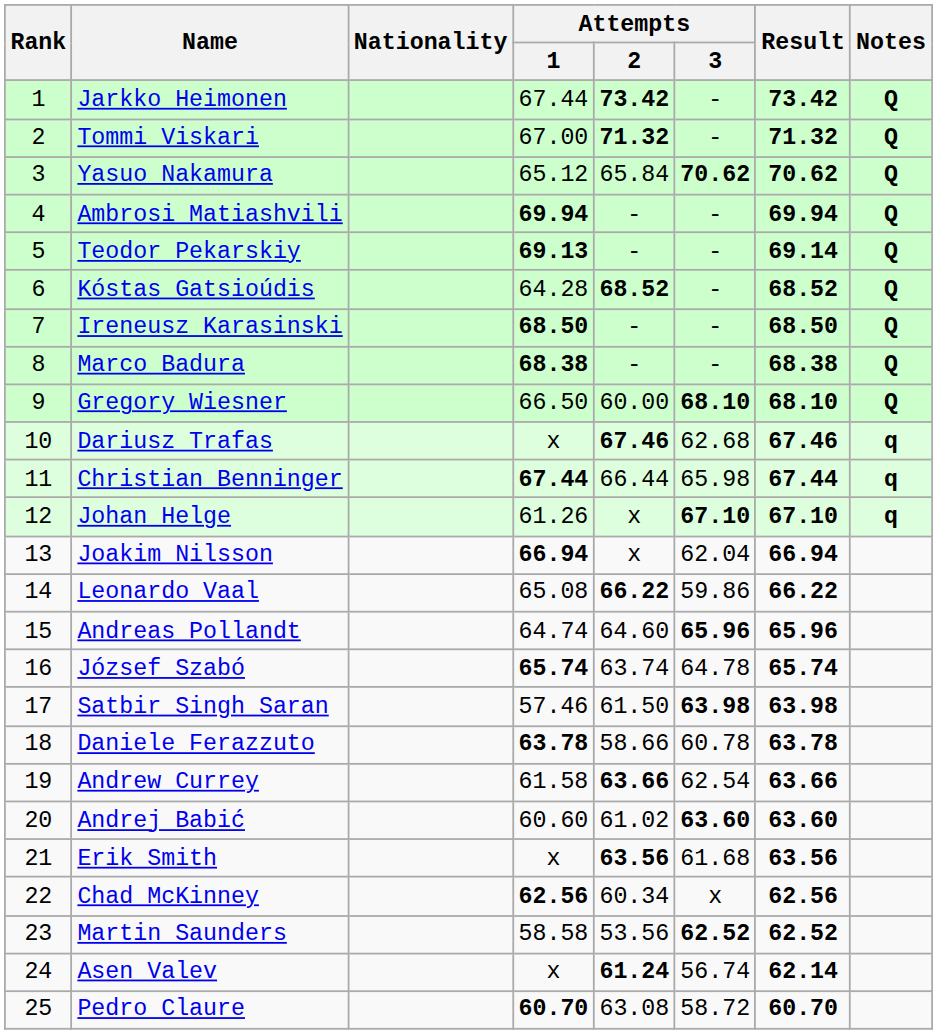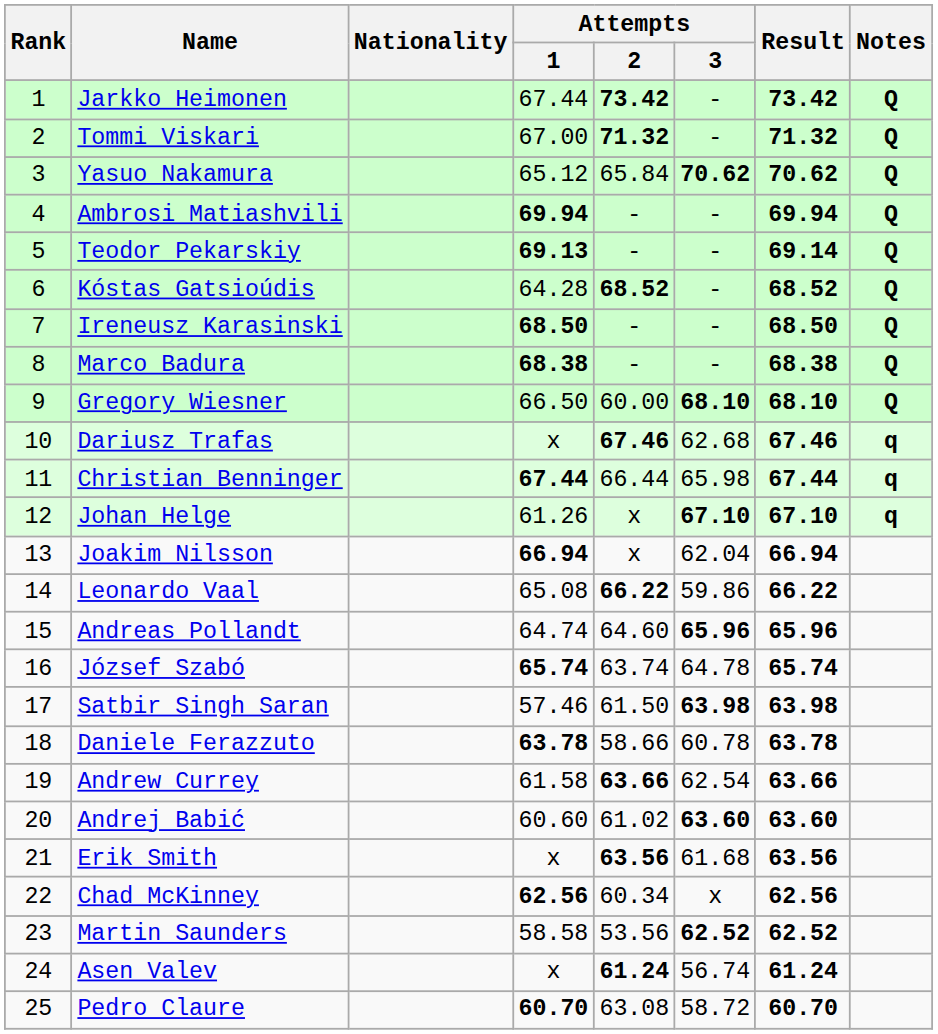Asen Valev | Result: 62.14 -> 61.24
